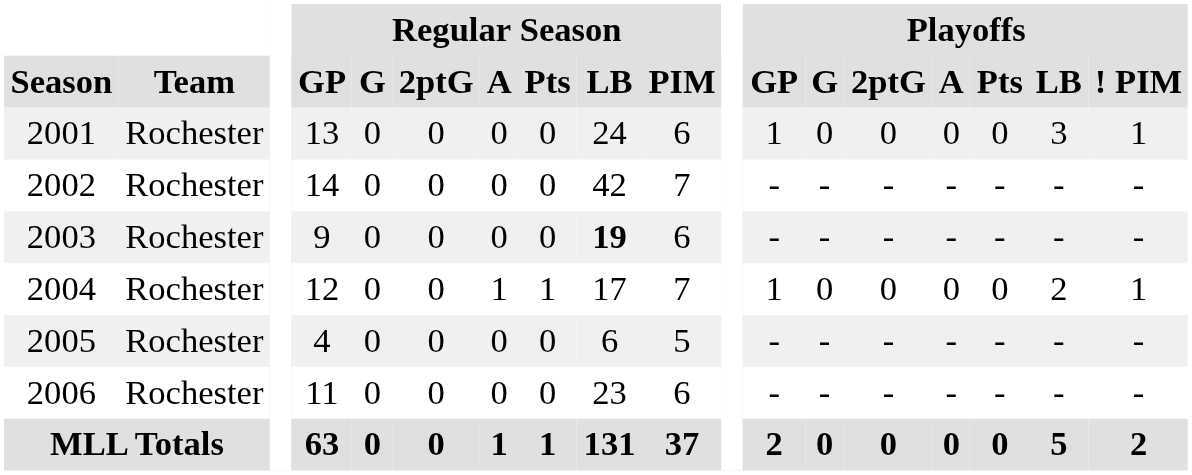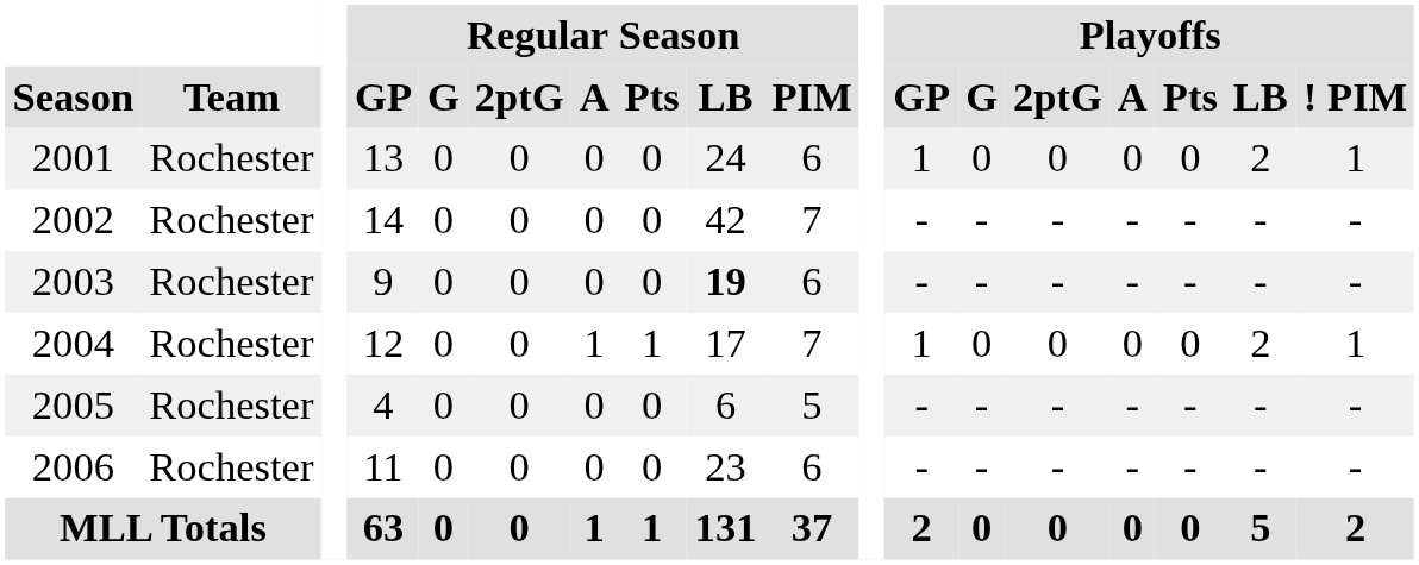2001 | Playoffs / LB: 3 -> 2
